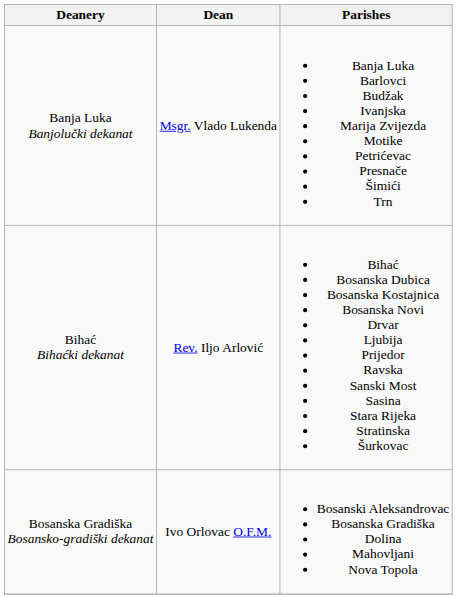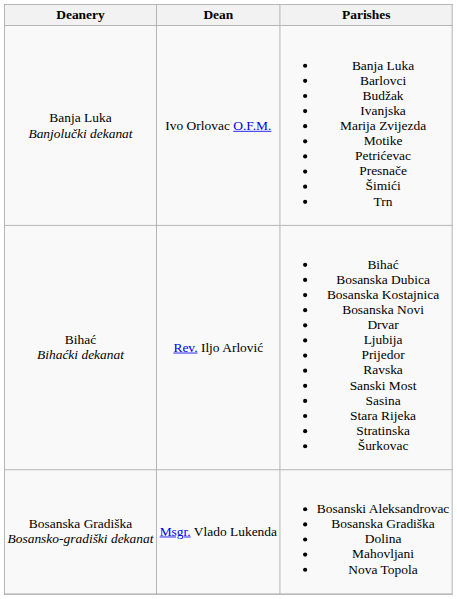Banja Luka Banjolučki dekanat | Dean: Msgr. Vlado Lukenda -> Ivo Orlovac O.F.M.
Bosanska Gradiška Bosansko-gradiški dekanat | Dean: Ivo Orlovac O.F.M. -> Msgr. Vlado Lukenda
